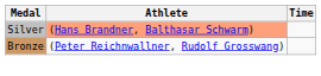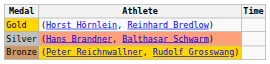+ row: Gold | (Horst Hörnlein, Reinhard Bredlow)
Bronze | Athlete: no background -> gold background
